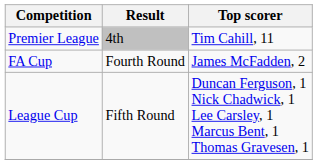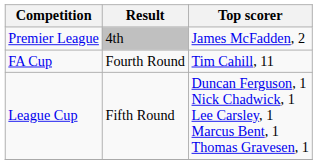Premier League | Top scorer: Tim Cahill, 11 -> James McFadden, 2
FA Cup | Top scorer: James McFadden, 2 -> Tim Cahill, 11
